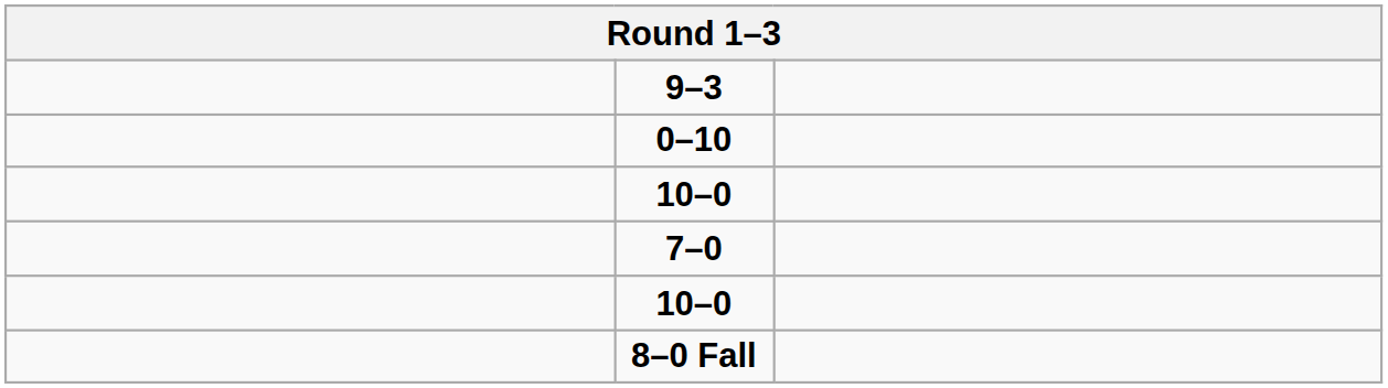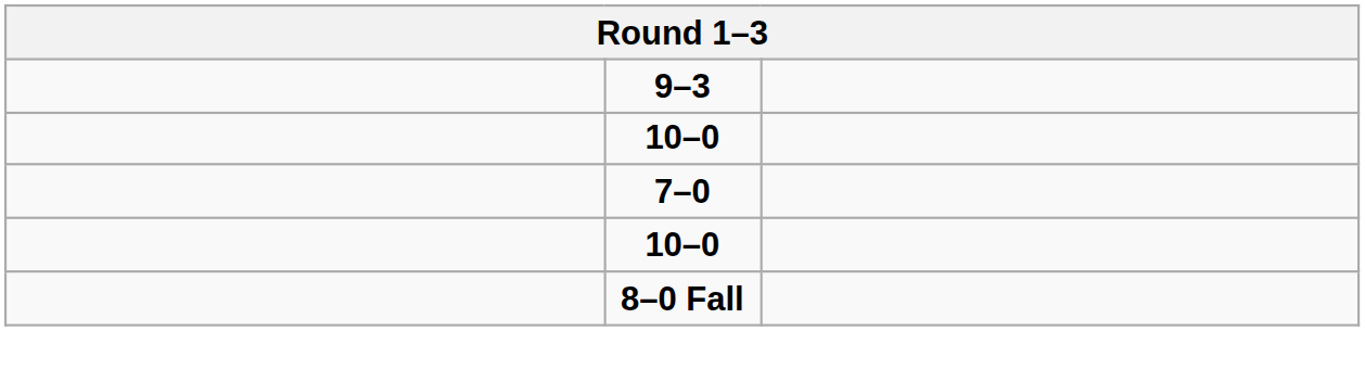- row: 0–10
